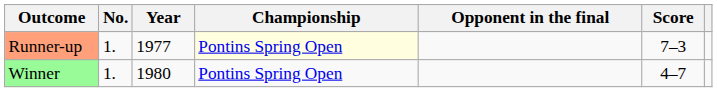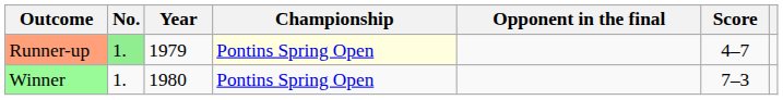Runner-up | No.: no background -> lightgreen background
Runner-up | Year: 1977 -> 1979
Runner-up | Score: 7–3 -> 4–7
Winner | Score: 4–7 -> 7–3
